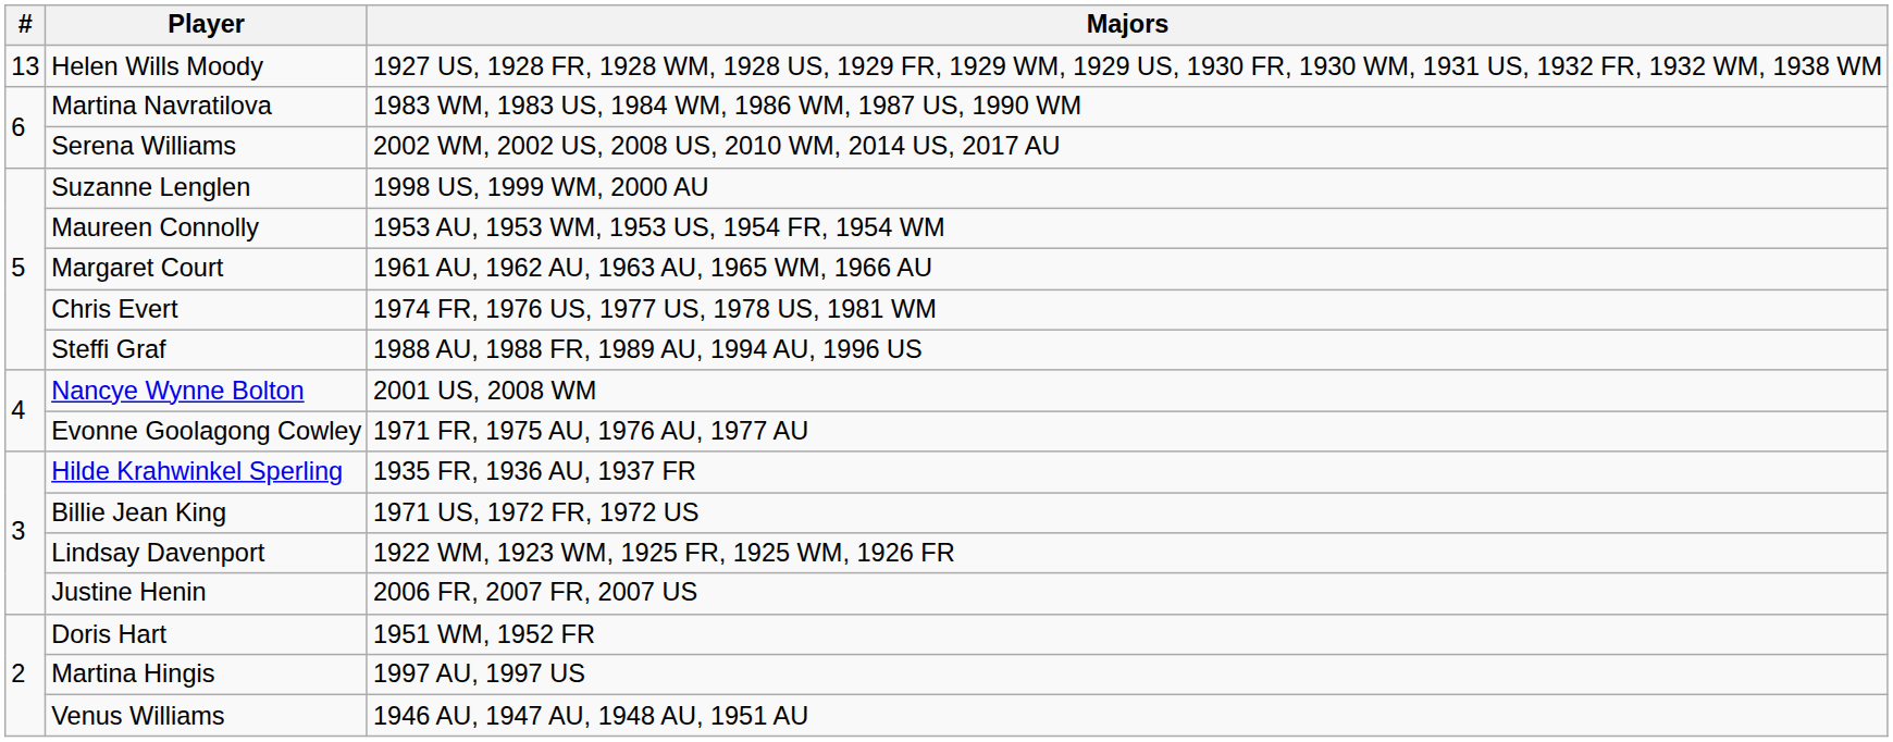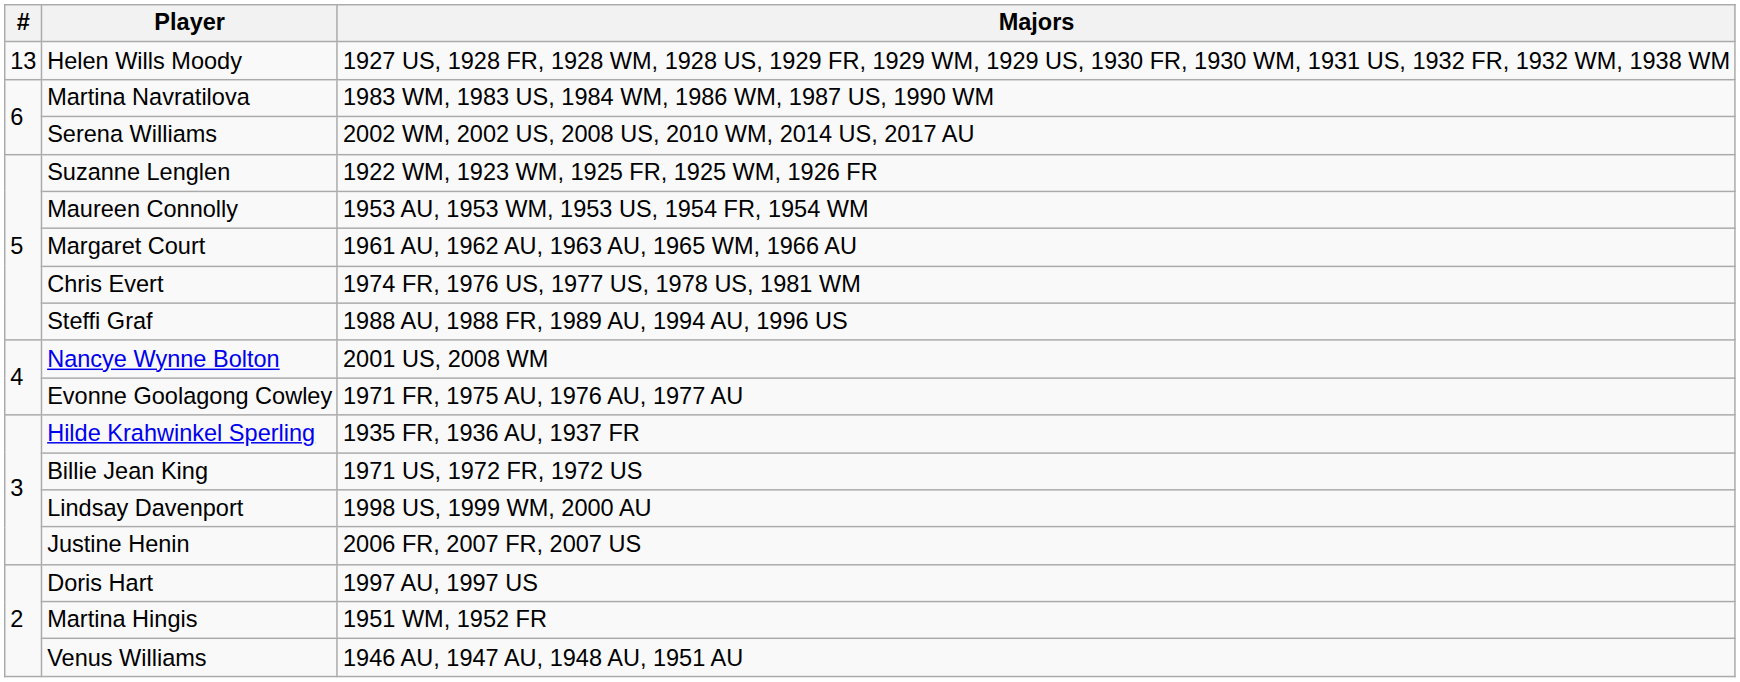Suzanne Lenglen | Majors: 1998 US, 1999 WM, 2000 AU -> 1922 WM, 1923 WM, 1925 FR, 1925 WM, 1926 FR
Lindsay Davenport | Majors: 1922 WM, 1923 WM, 1925 FR, 1925 WM, 1926 FR -> 1998 US, 1999 WM, 2000 AU
Doris Hart | Majors: 1951 WM, 1952 FR -> 1997 AU, 1997 US
Martina Hingis | Majors: 1997 AU, 1997 US -> 1951 WM, 1952 FR
